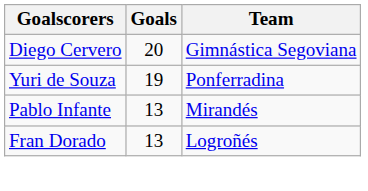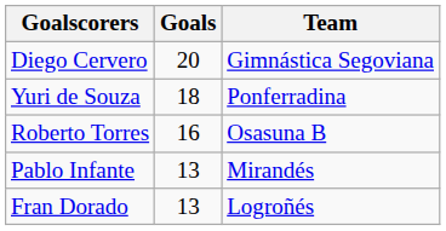Yuri de Souza | Goals: 19 -> 18
+ row: Roberto Torres | 16 | Osasuna B
